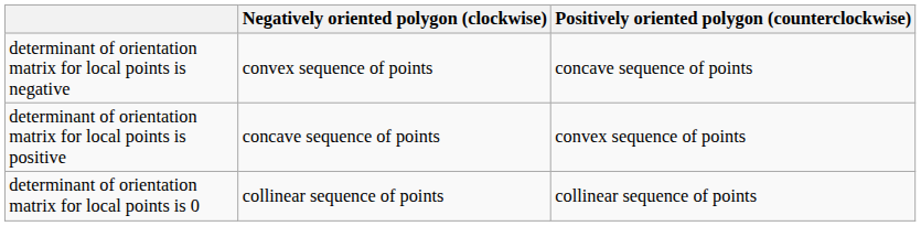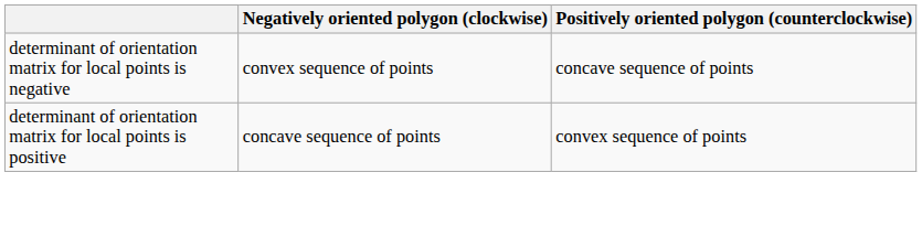- row: determinant of orientation matrix for local points is 0 | collinear sequence of points | collinear sequence of points
